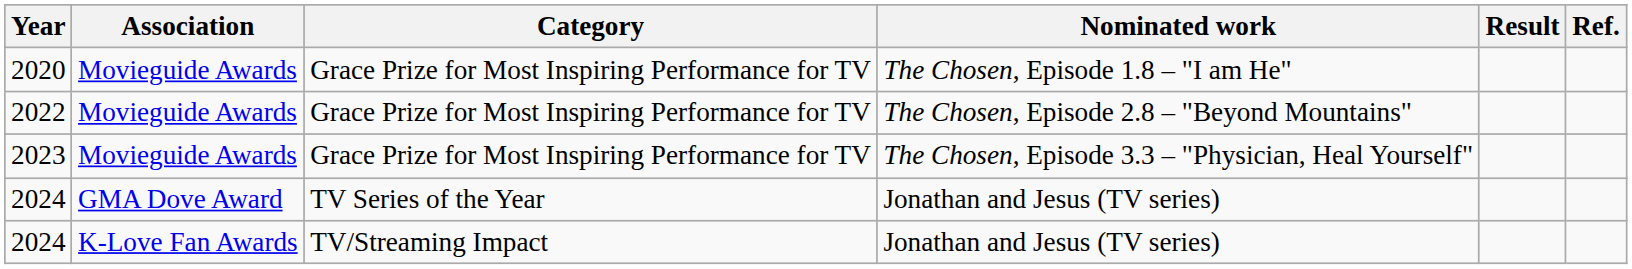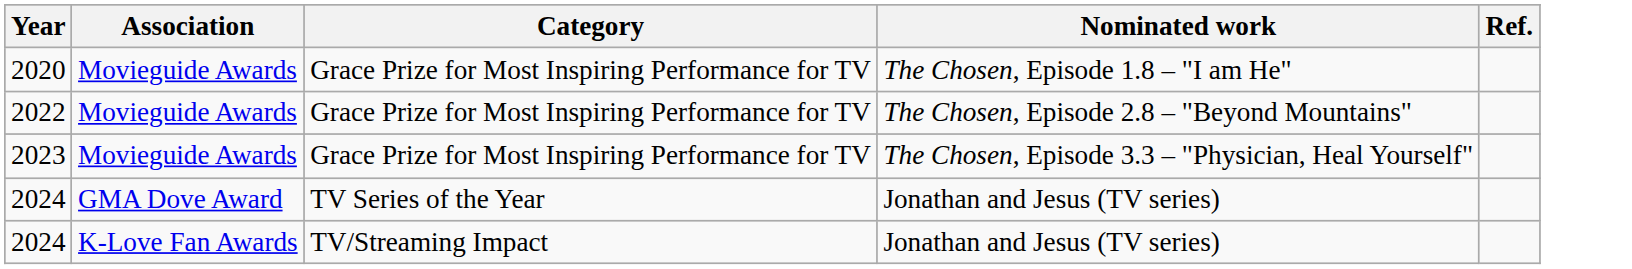- column: Result
